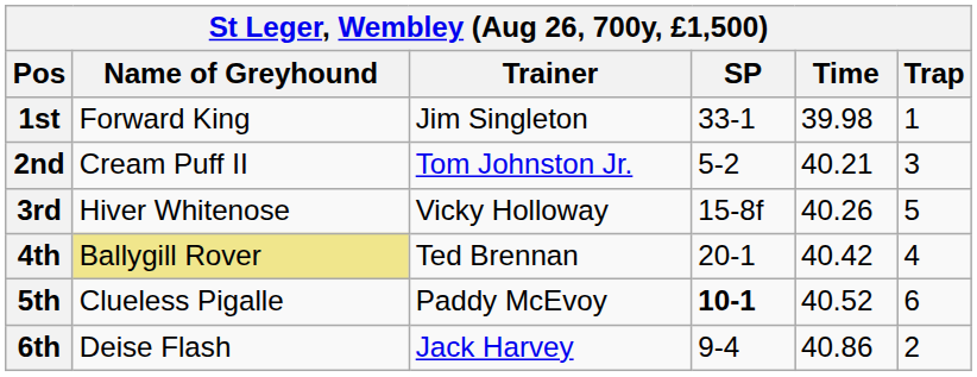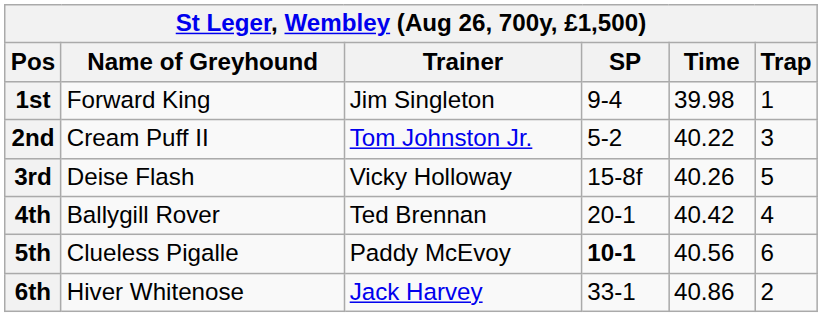1st | SP: 33-1 -> 9-4
2nd | Time: 40.21 -> 40.22
3rd | Name of Greyhound: Hiver Whitenose -> Deise Flash
4th | Name of Greyhound: khaki background -> no background
5th | Time: 40.52 -> 40.56
6th | Name of Greyhound: Deise Flash -> Hiver Whitenose
6th | SP: 9-4 -> 33-1
